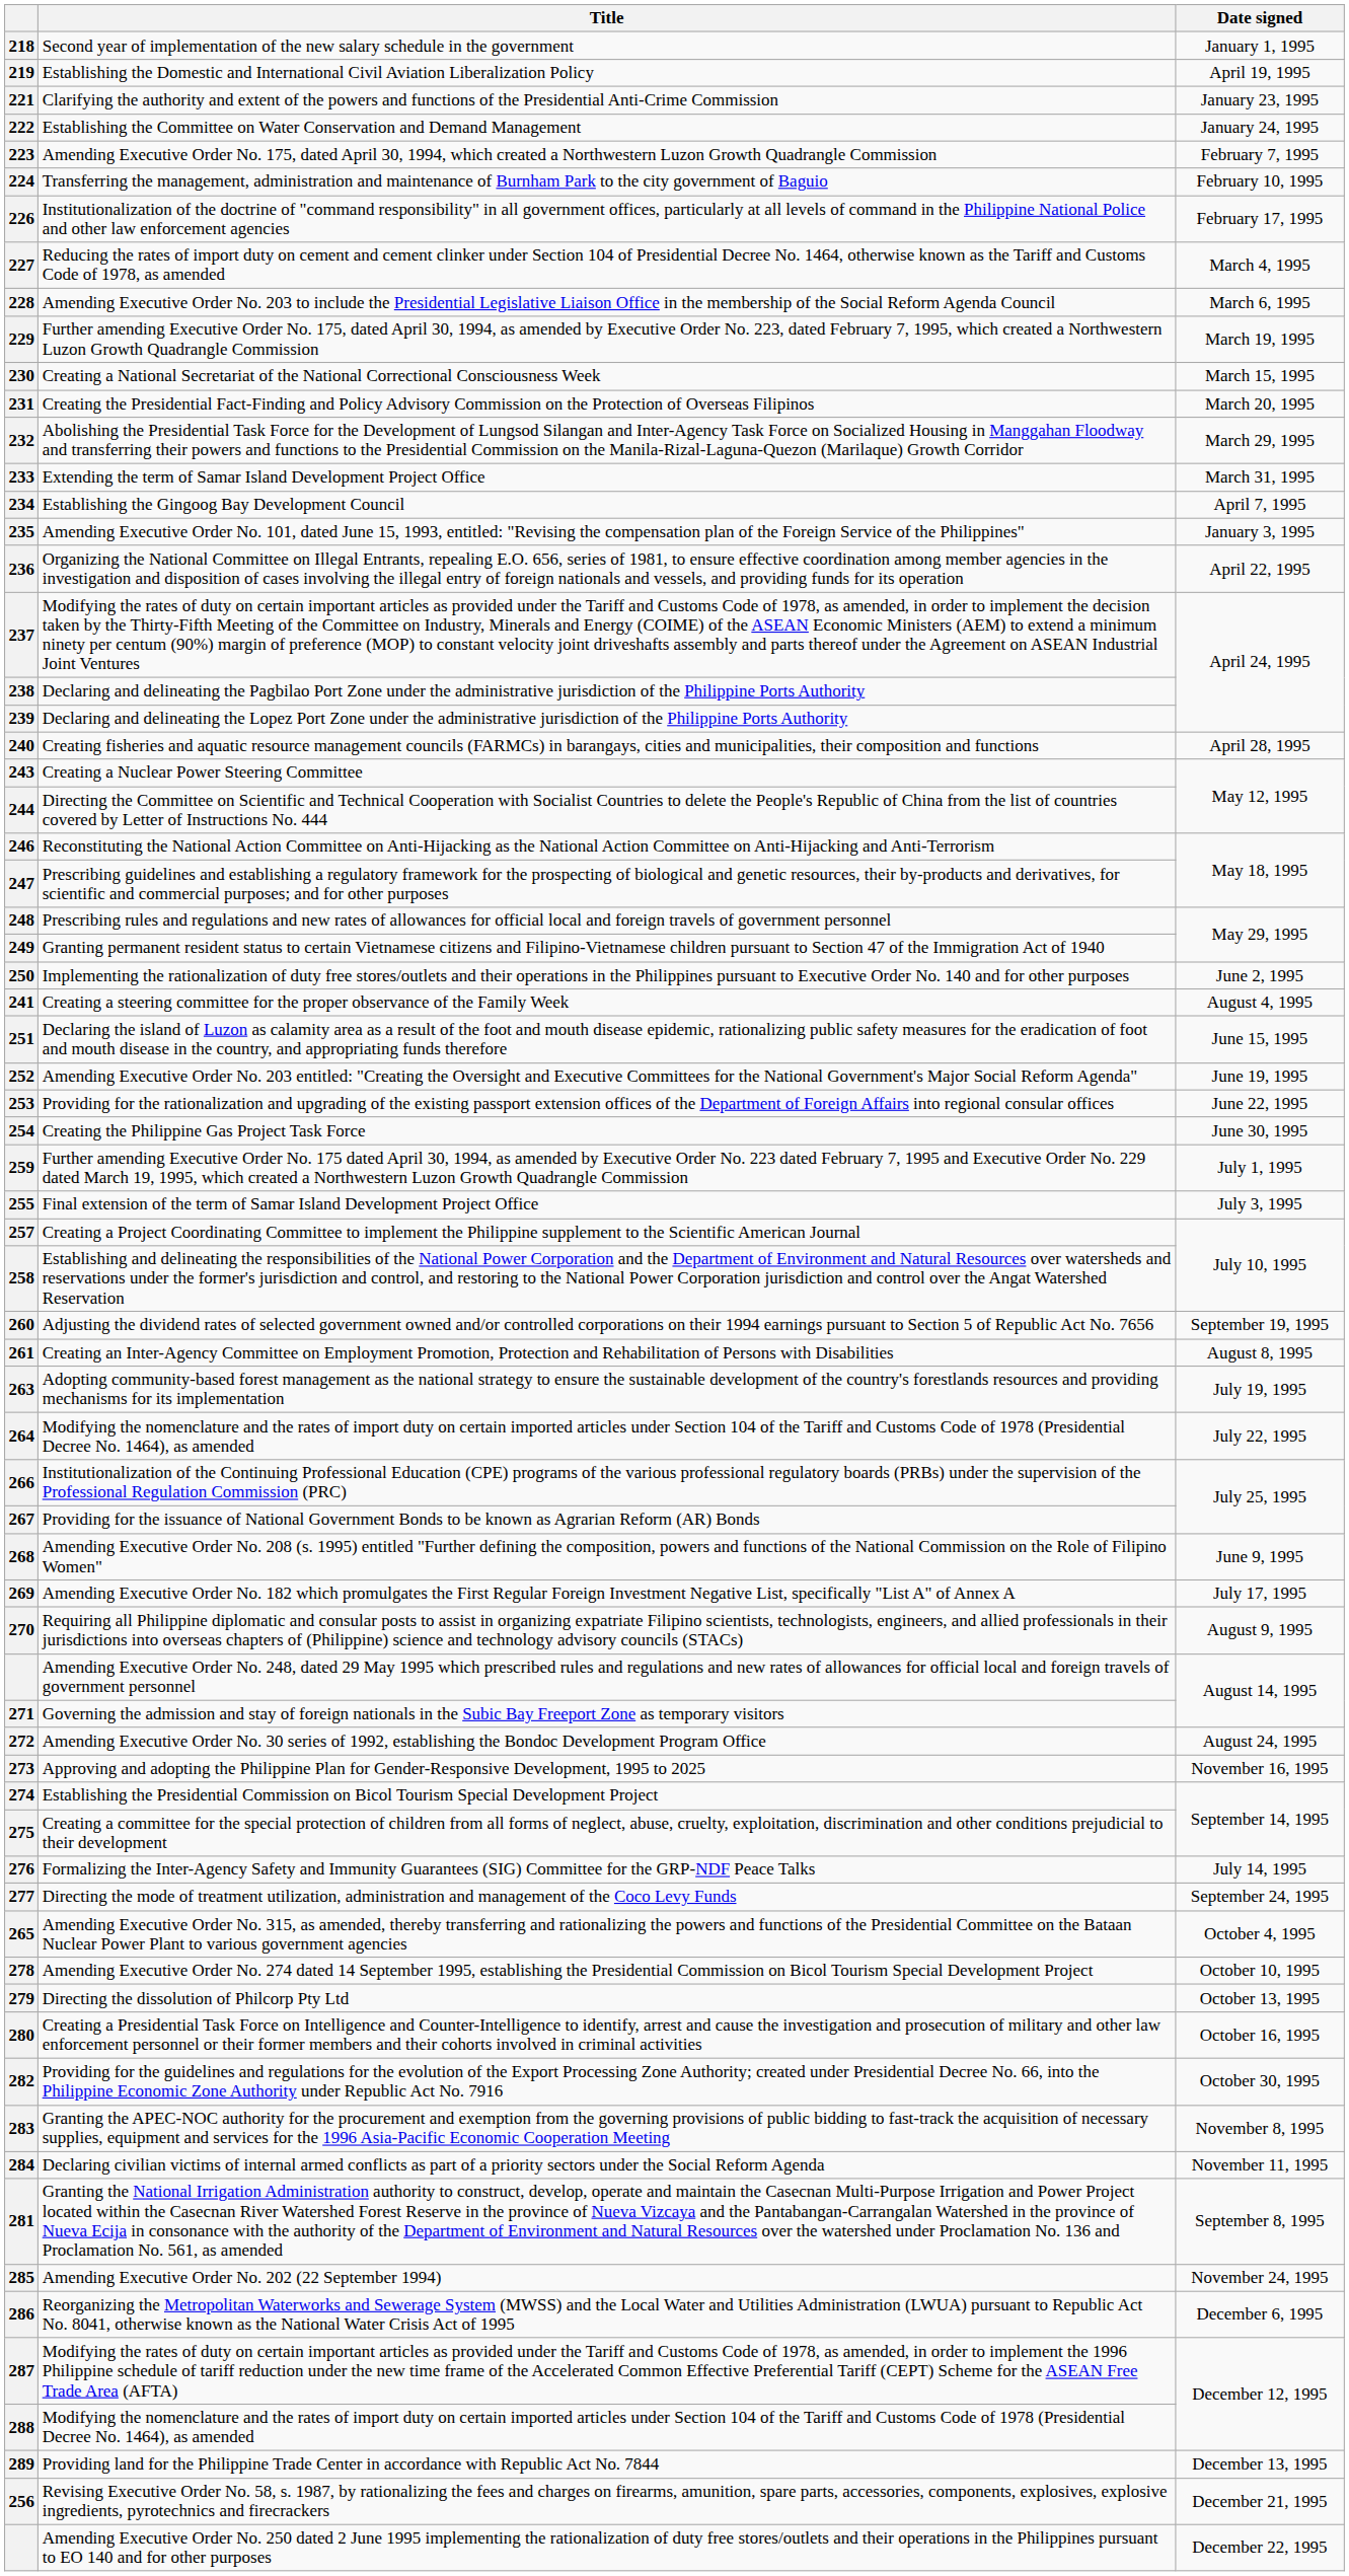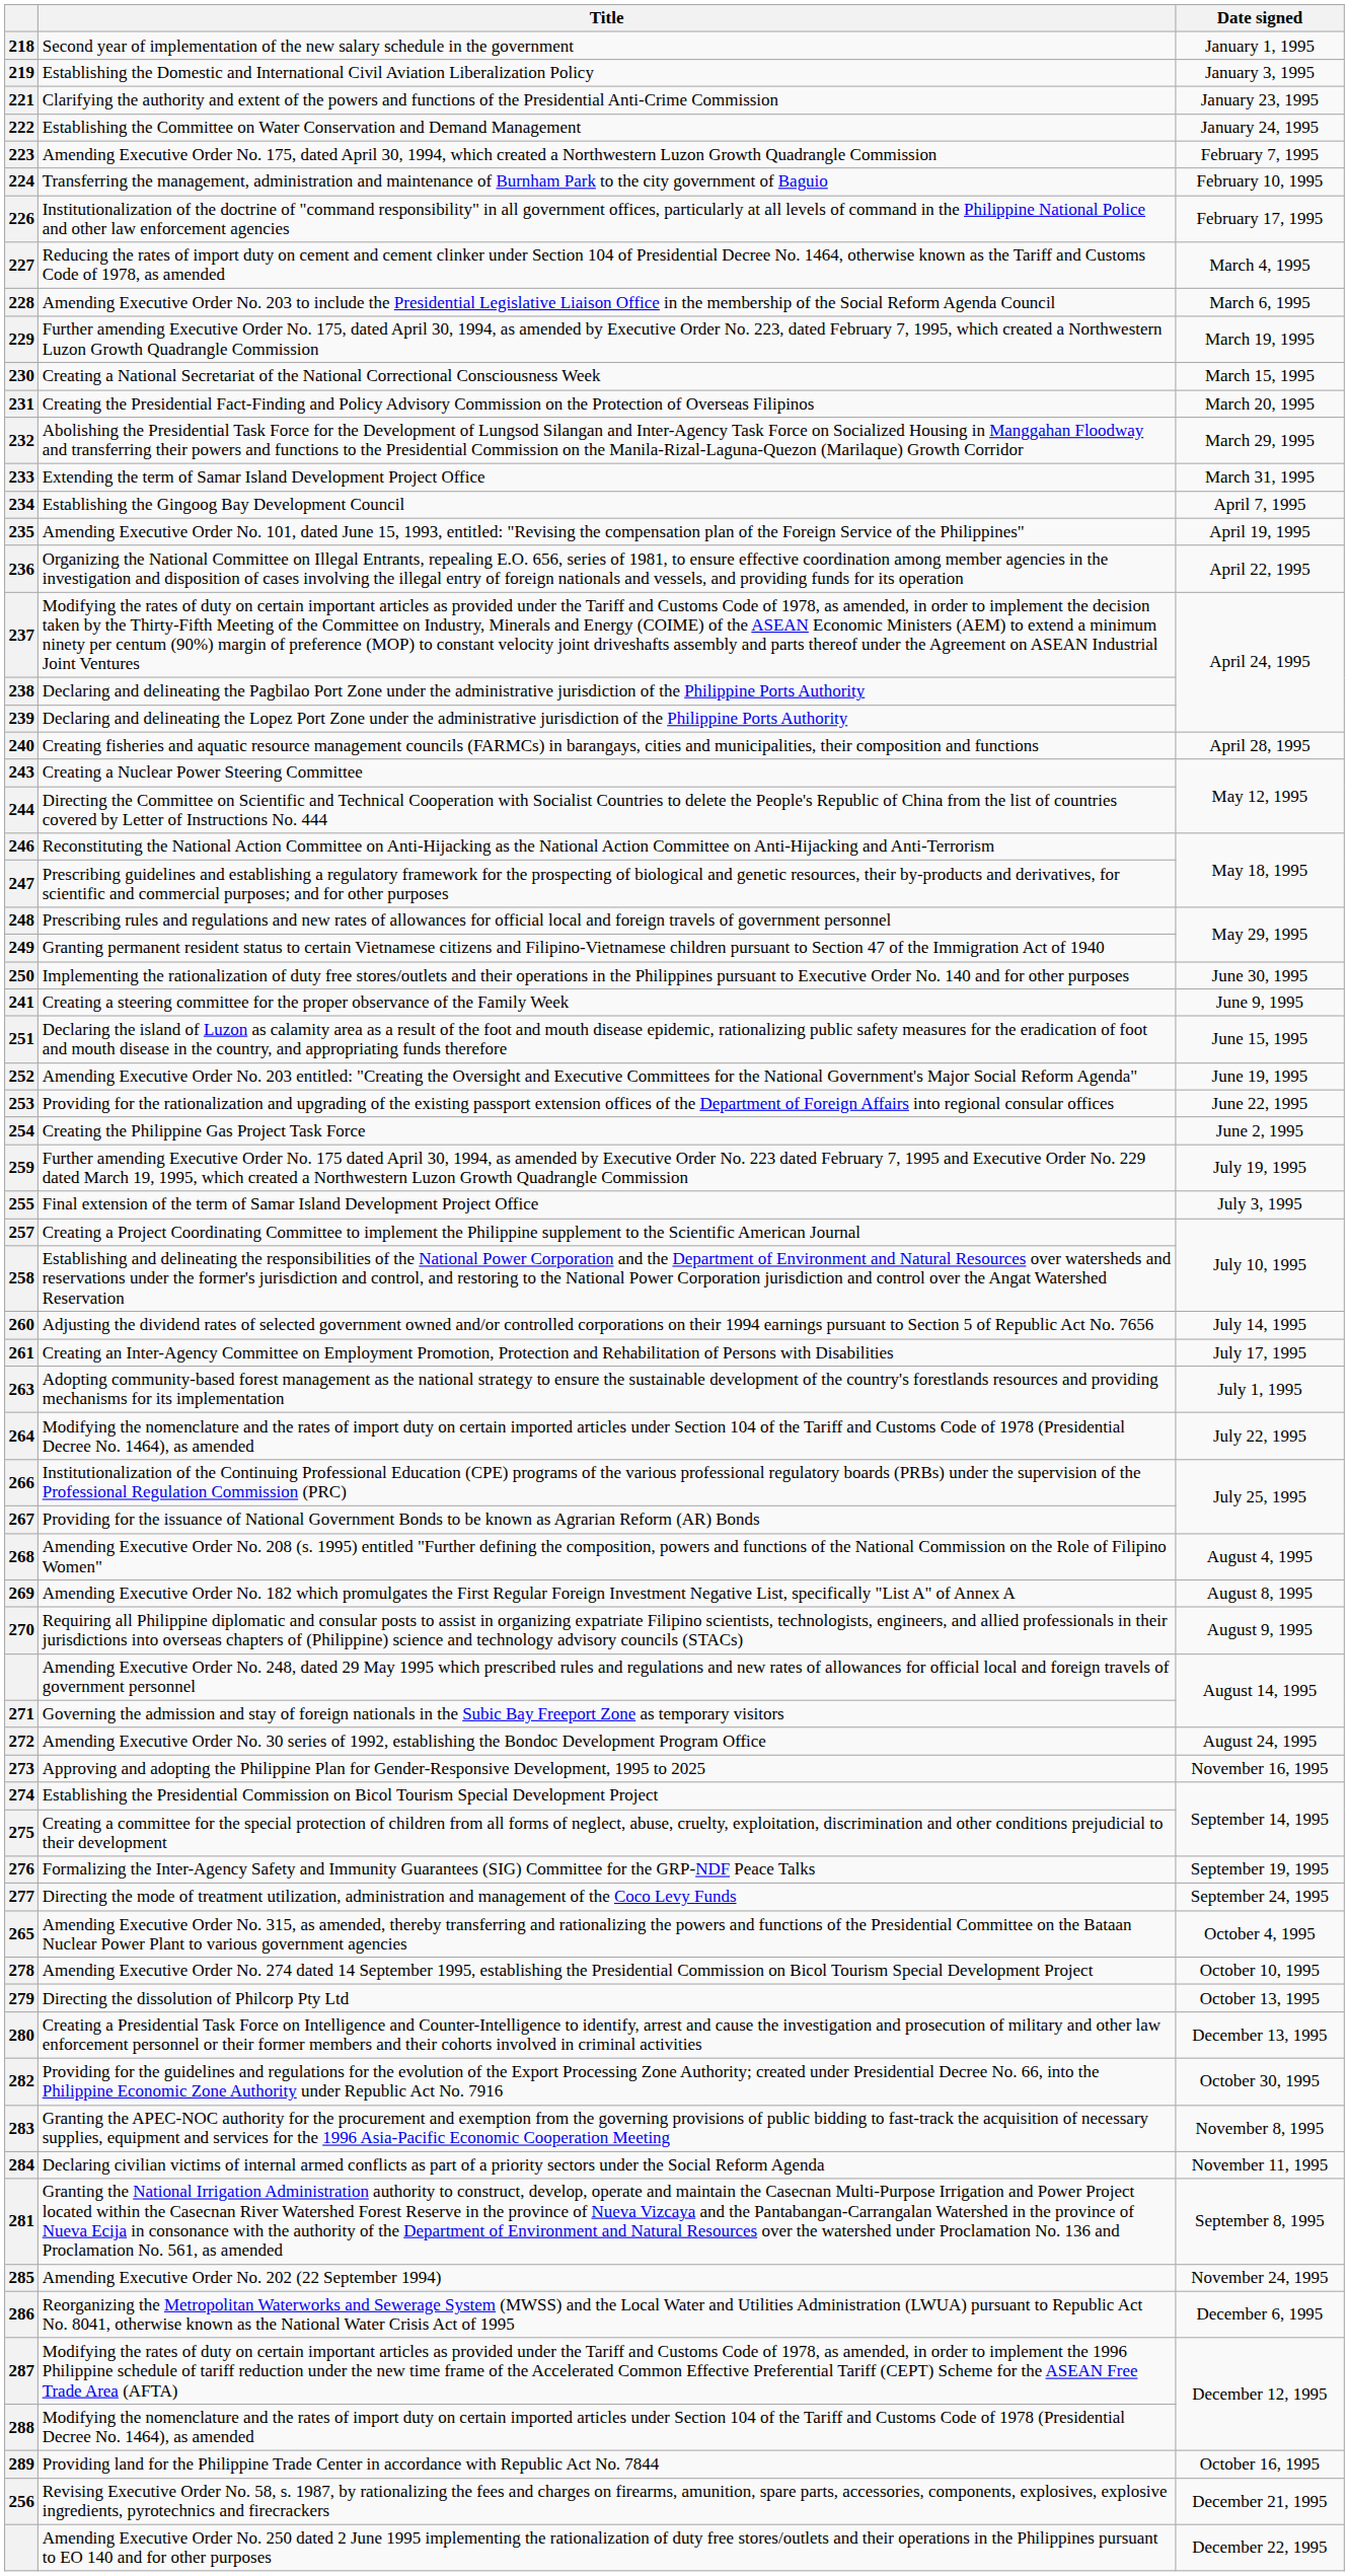219 | Date signed: April 19, 1995 -> January 3, 1995
235 | Date signed: January 3, 1995 -> April 19, 1995
250 | Date signed: June 2, 1995 -> June 30, 1995
241 | Date signed: August 4, 1995 -> June 9, 1995
254 | Date signed: June 30, 1995 -> June 2, 1995
259 | Date signed: July 1, 1995 -> July 19, 1995
260 | Date signed: September 19, 1995 -> July 14, 1995
261 | Date signed: August 8, 1995 -> July 17, 1995
263 | Date signed: July 19, 1995 -> July 1, 1995
268 | Date signed: June 9, 1995 -> August 4, 1995
269 | Date signed: July 17, 1995 -> August 8, 1995
276 | Date signed: July 14, 1995 -> September 19, 1995
280 | Date signed: October 16, 1995 -> December 13, 1995
289 | Date signed: December 13, 1995 -> October 16, 1995
